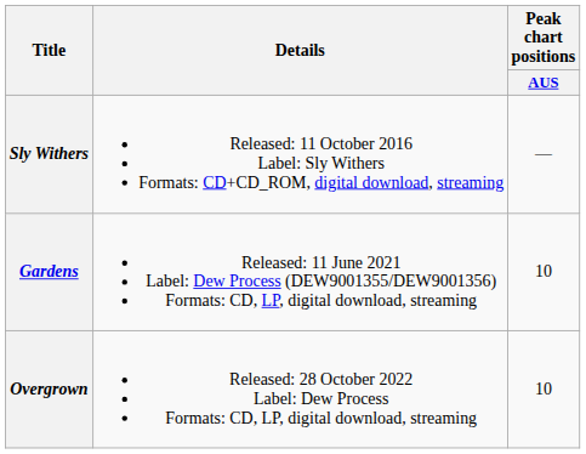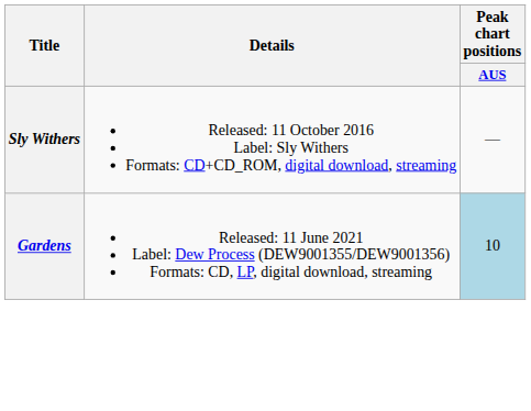Gardens | Peak chart positions / AUS: no background -> lightblue background
- row: Overgrown | Released: 28 October 2022 Label: Dew Process Formats: CD, LP, digital download, streaming | 10
